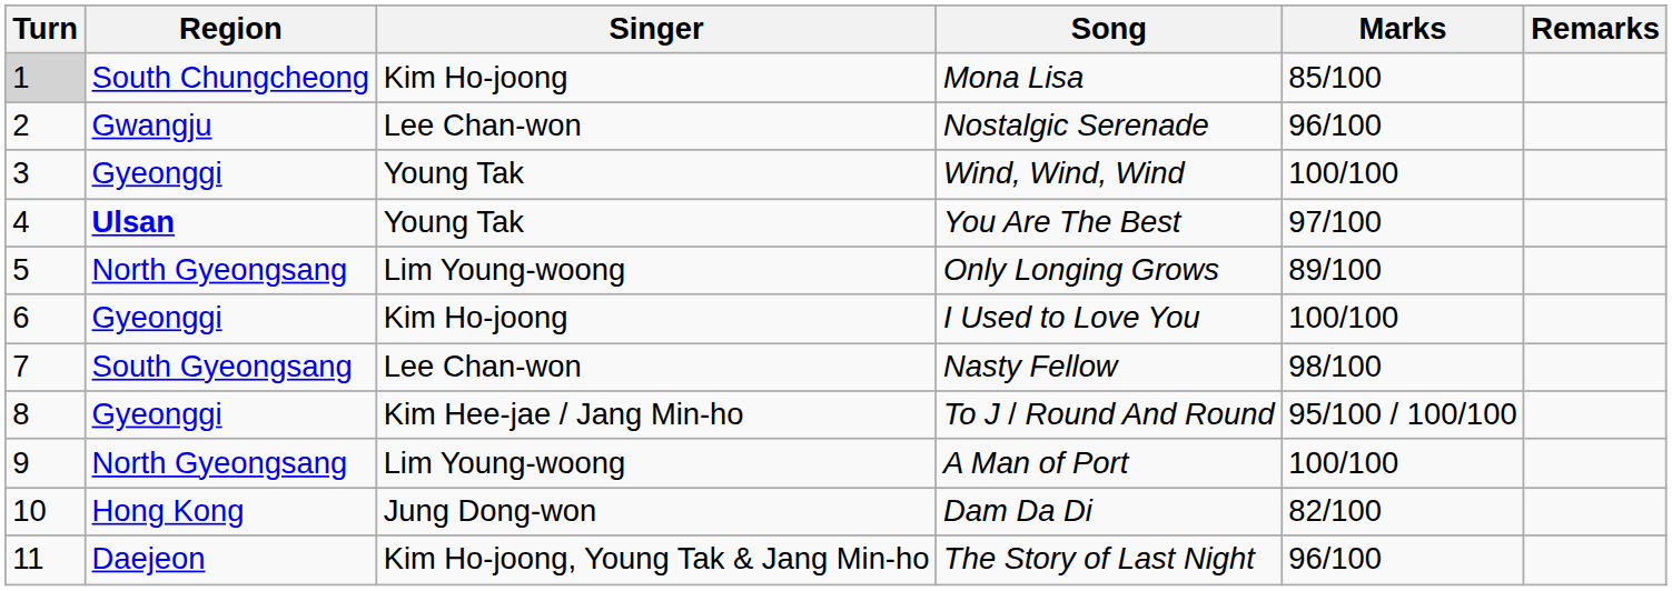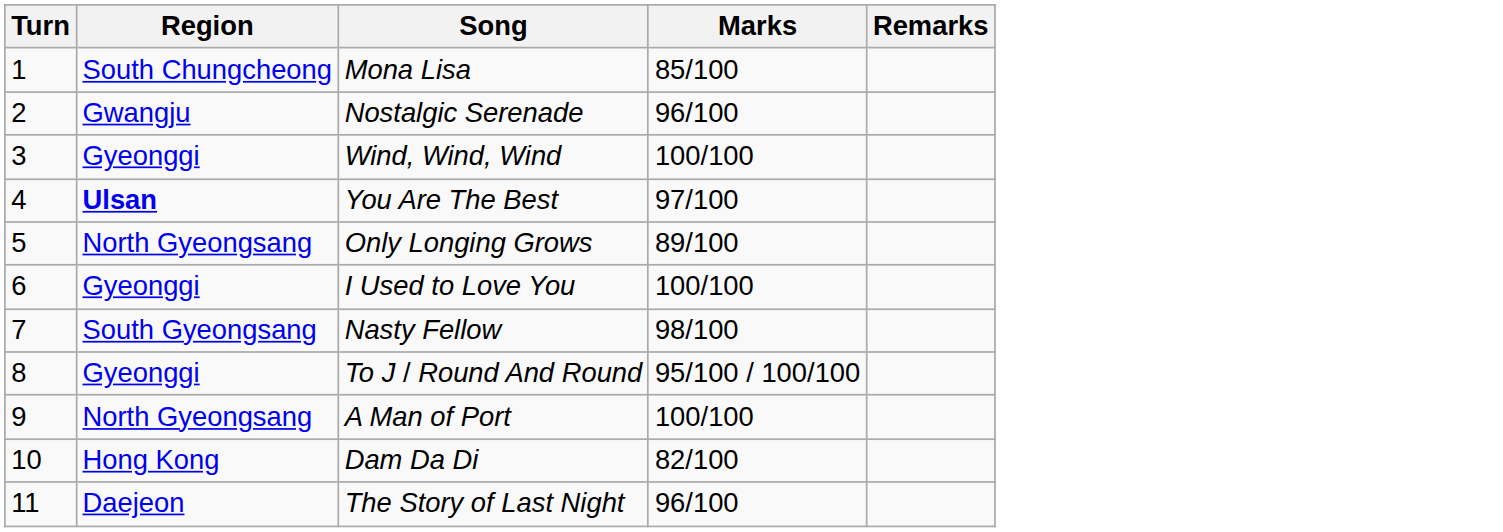- column: Singer | Kim Ho-joong | Lee Chan-won | Young Tak | Young Tak | Lim Young-woong | Kim Ho-joong | Lee Chan-won | Kim Hee-jae / Jang Min-ho | Lim Young-woong | Jung Dong-won | Kim Ho-joong, Young Tak & Jang Min-ho
Mona Lisa | Turn: lightgrey background -> no background
